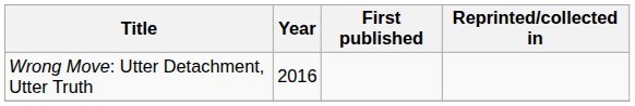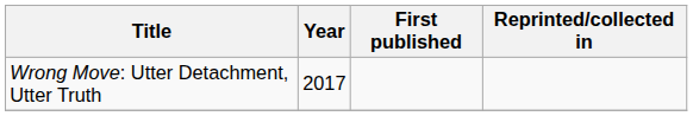Wrong Move: Utter Detachment, Utter Truth | Year: 2016 -> 2017
